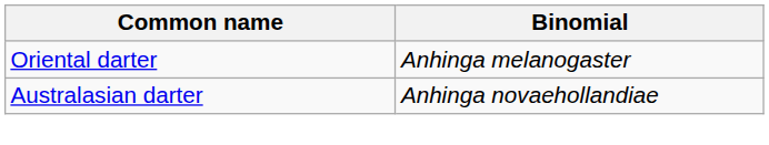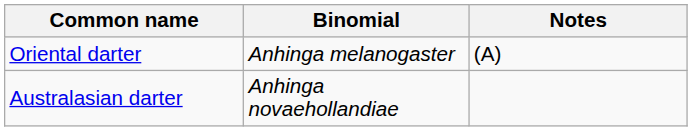+ column: Notes | (A)
